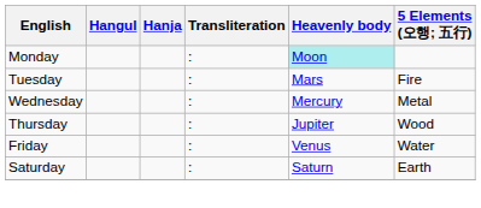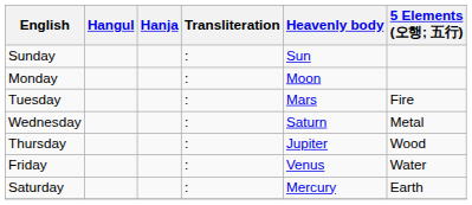+ row: Sunday | : | Sun
Monday | Heavenly body: paleturquoise background -> no background
Wednesday | Heavenly body: Mercury -> Saturn
Saturday | Heavenly body: Saturn -> Mercury
